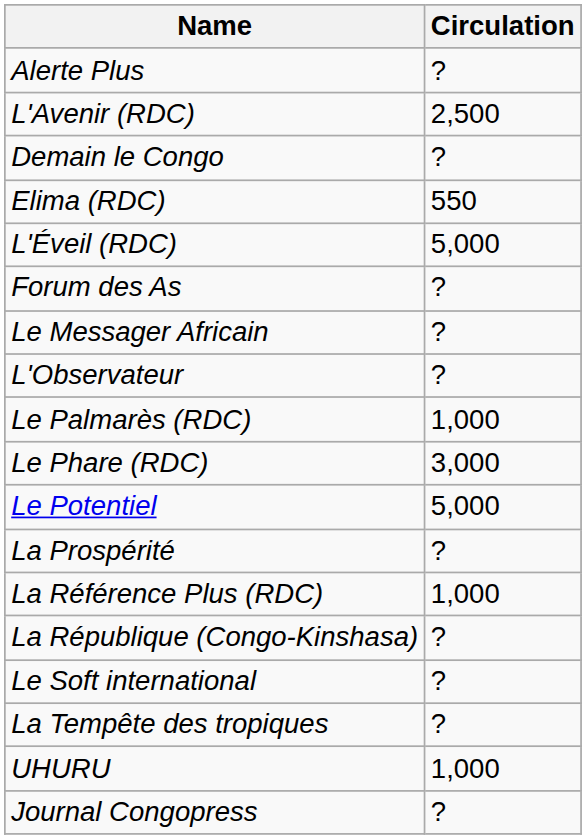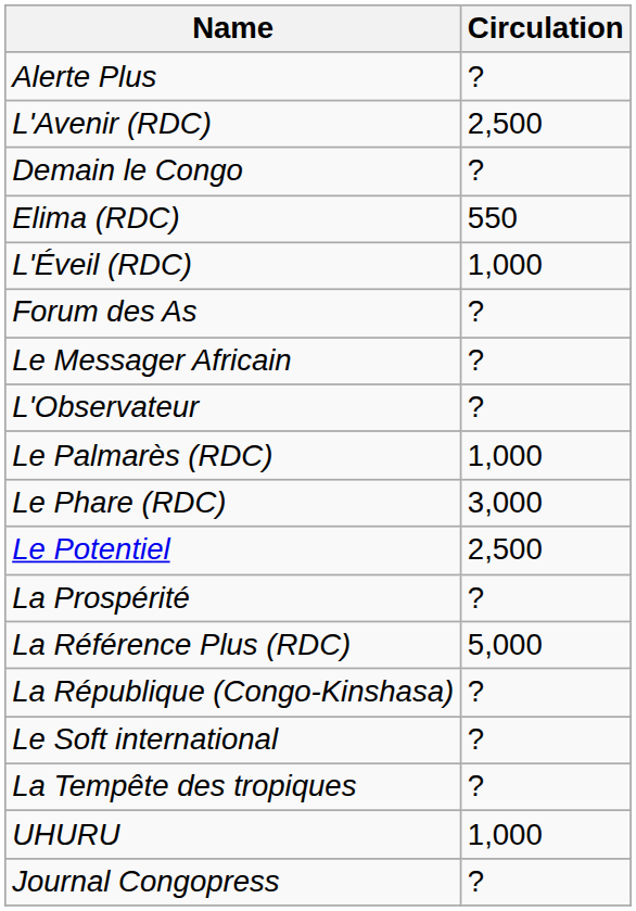L'Éveil (RDC) | Circulation: 5,000 -> 1,000
Le Potentiel | Circulation: 5,000 -> 2,500
La Référence Plus (RDC) | Circulation: 1,000 -> 5,000
